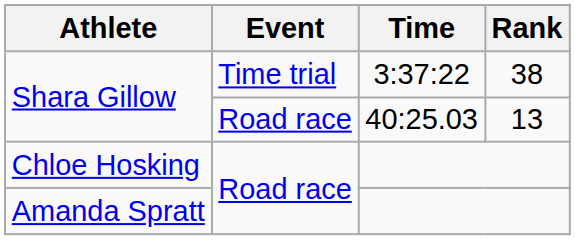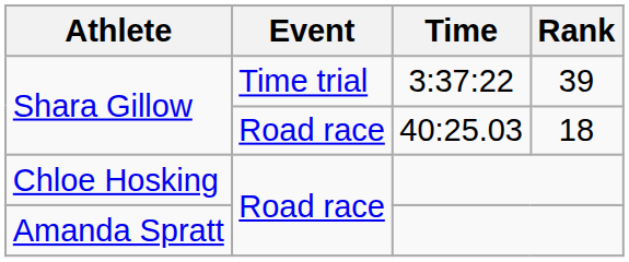Shara Gillow / 3:37:22 | Rank: 38 -> 39
Shara Gillow / 40:25.03 | Rank: 13 -> 18
